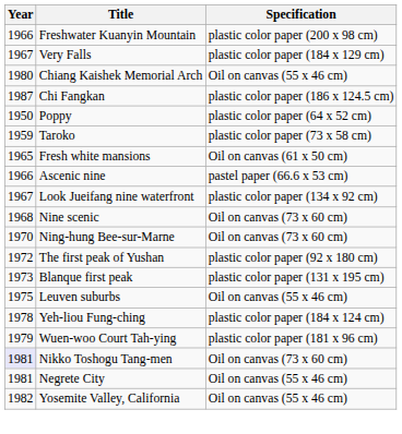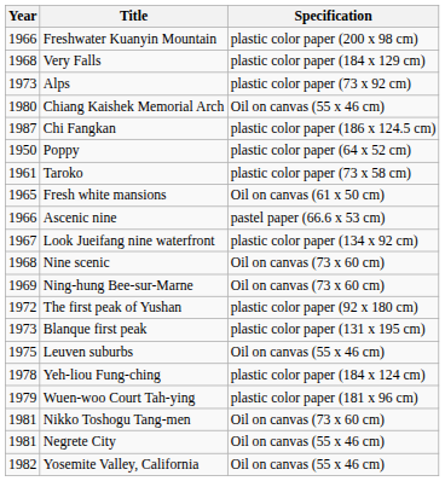Very Falls | Year: 1967 -> 1968
+ row: 1973 | Alps | plastic color paper (73 x 92 cm)
Taroko | Year: 1959 -> 1961
Ning-hung Bee-sur-Marne | Year: 1970 -> 1969
Nikko Toshogu Tang-men | Year: lavender background -> no background
